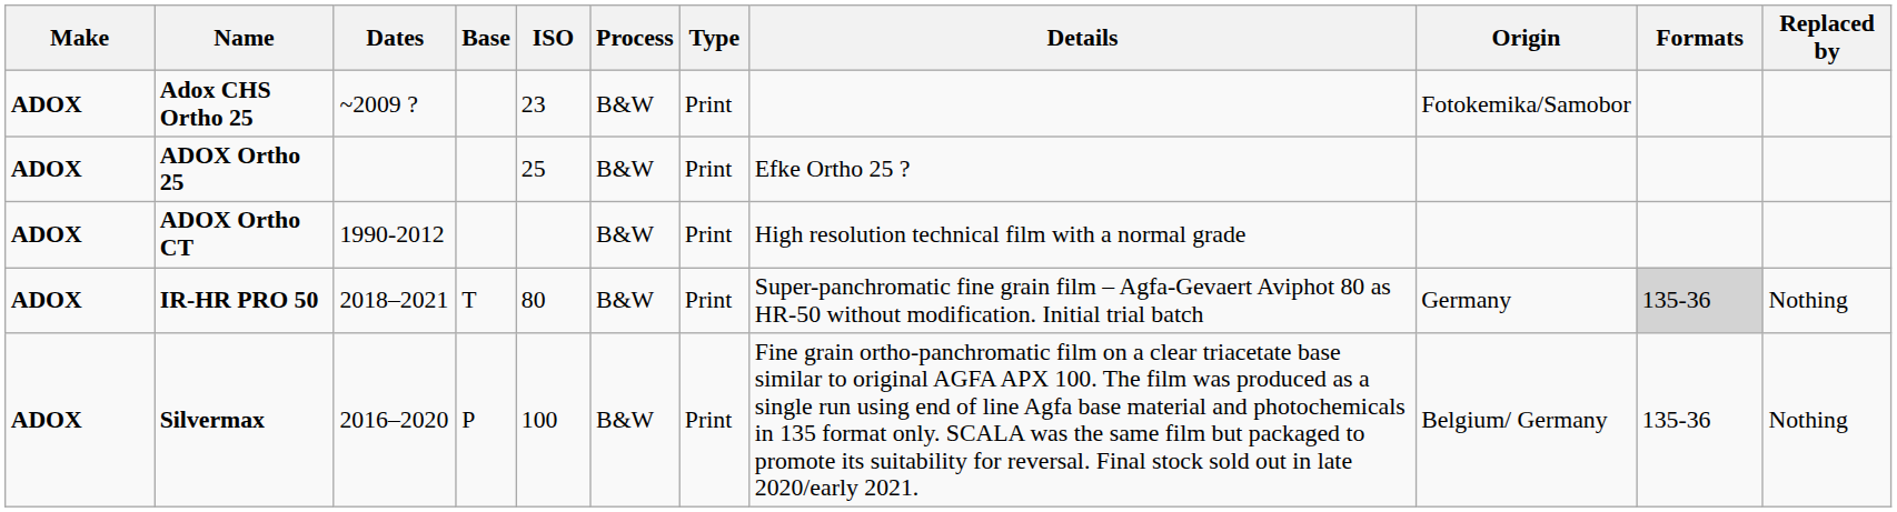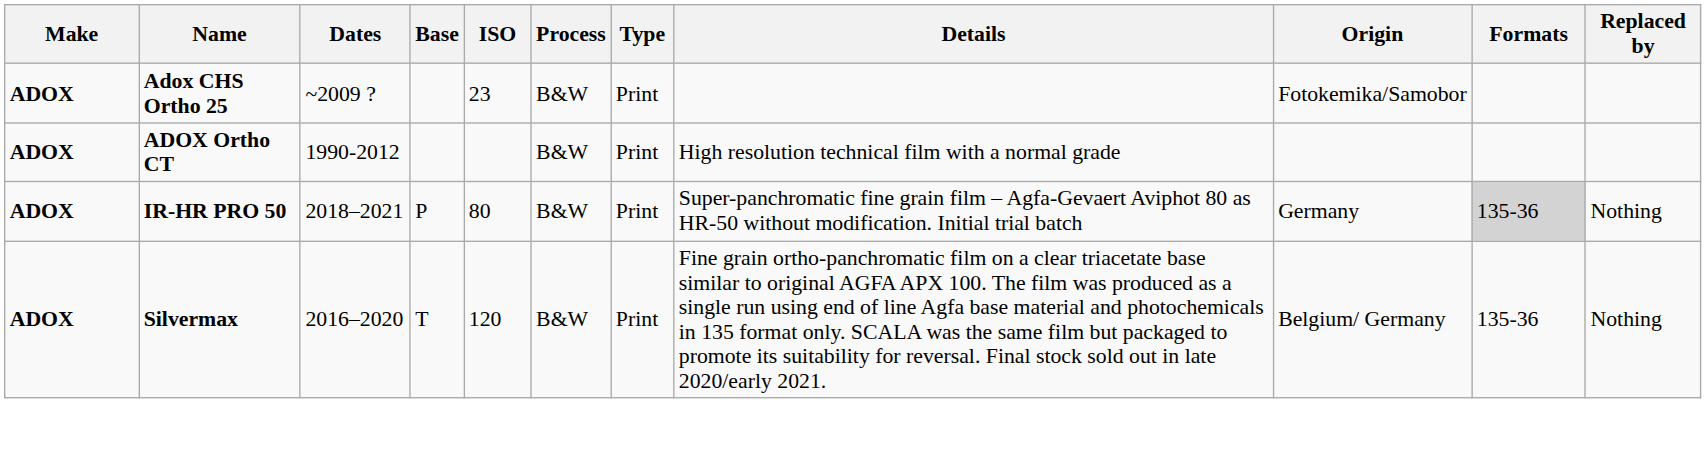- row: ADOX | ADOX Ortho 25 | 25 | B&W | Print | Efke Ortho 25 ?
IR-HR PRO 50 | Base: T -> P
Silvermax | Base: P -> T
Silvermax | ISO: 100 -> 120
